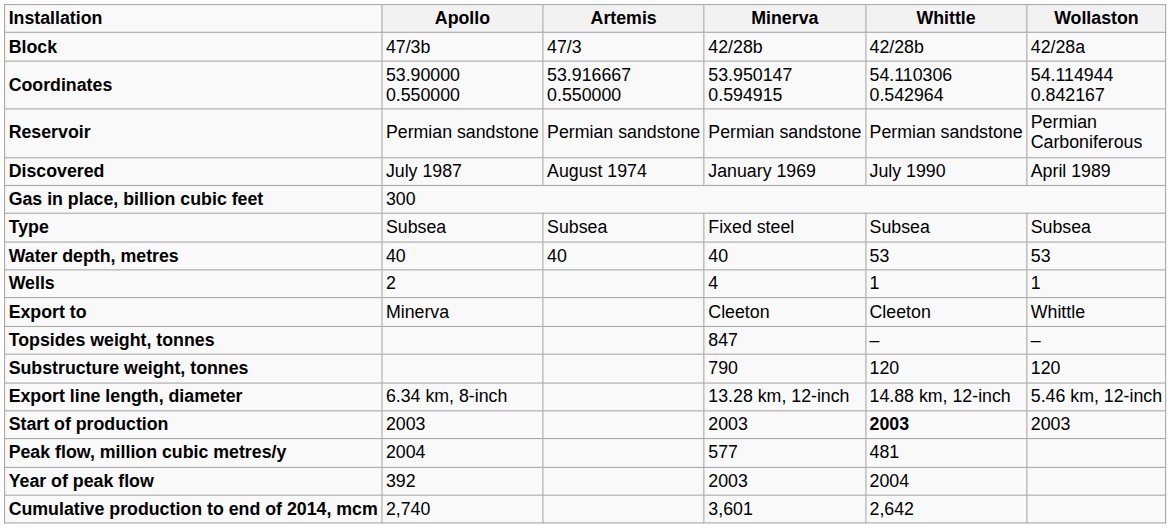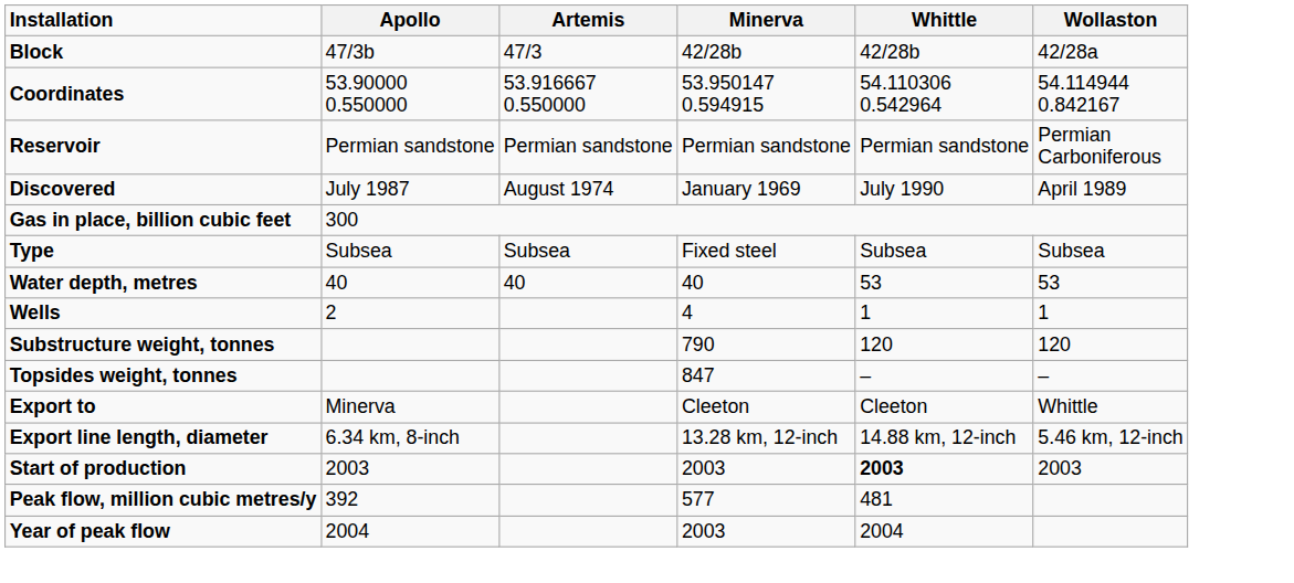rows swapped: Substructure weight, tonnes <-> Export to
Peak flow, million cubic metres/y | Apollo: 2004 -> 392
Year of peak flow | Apollo: 392 -> 2004
- row: Cumulative production to end of 2014, mcm | 2,740 | 3,601 | 2,642
